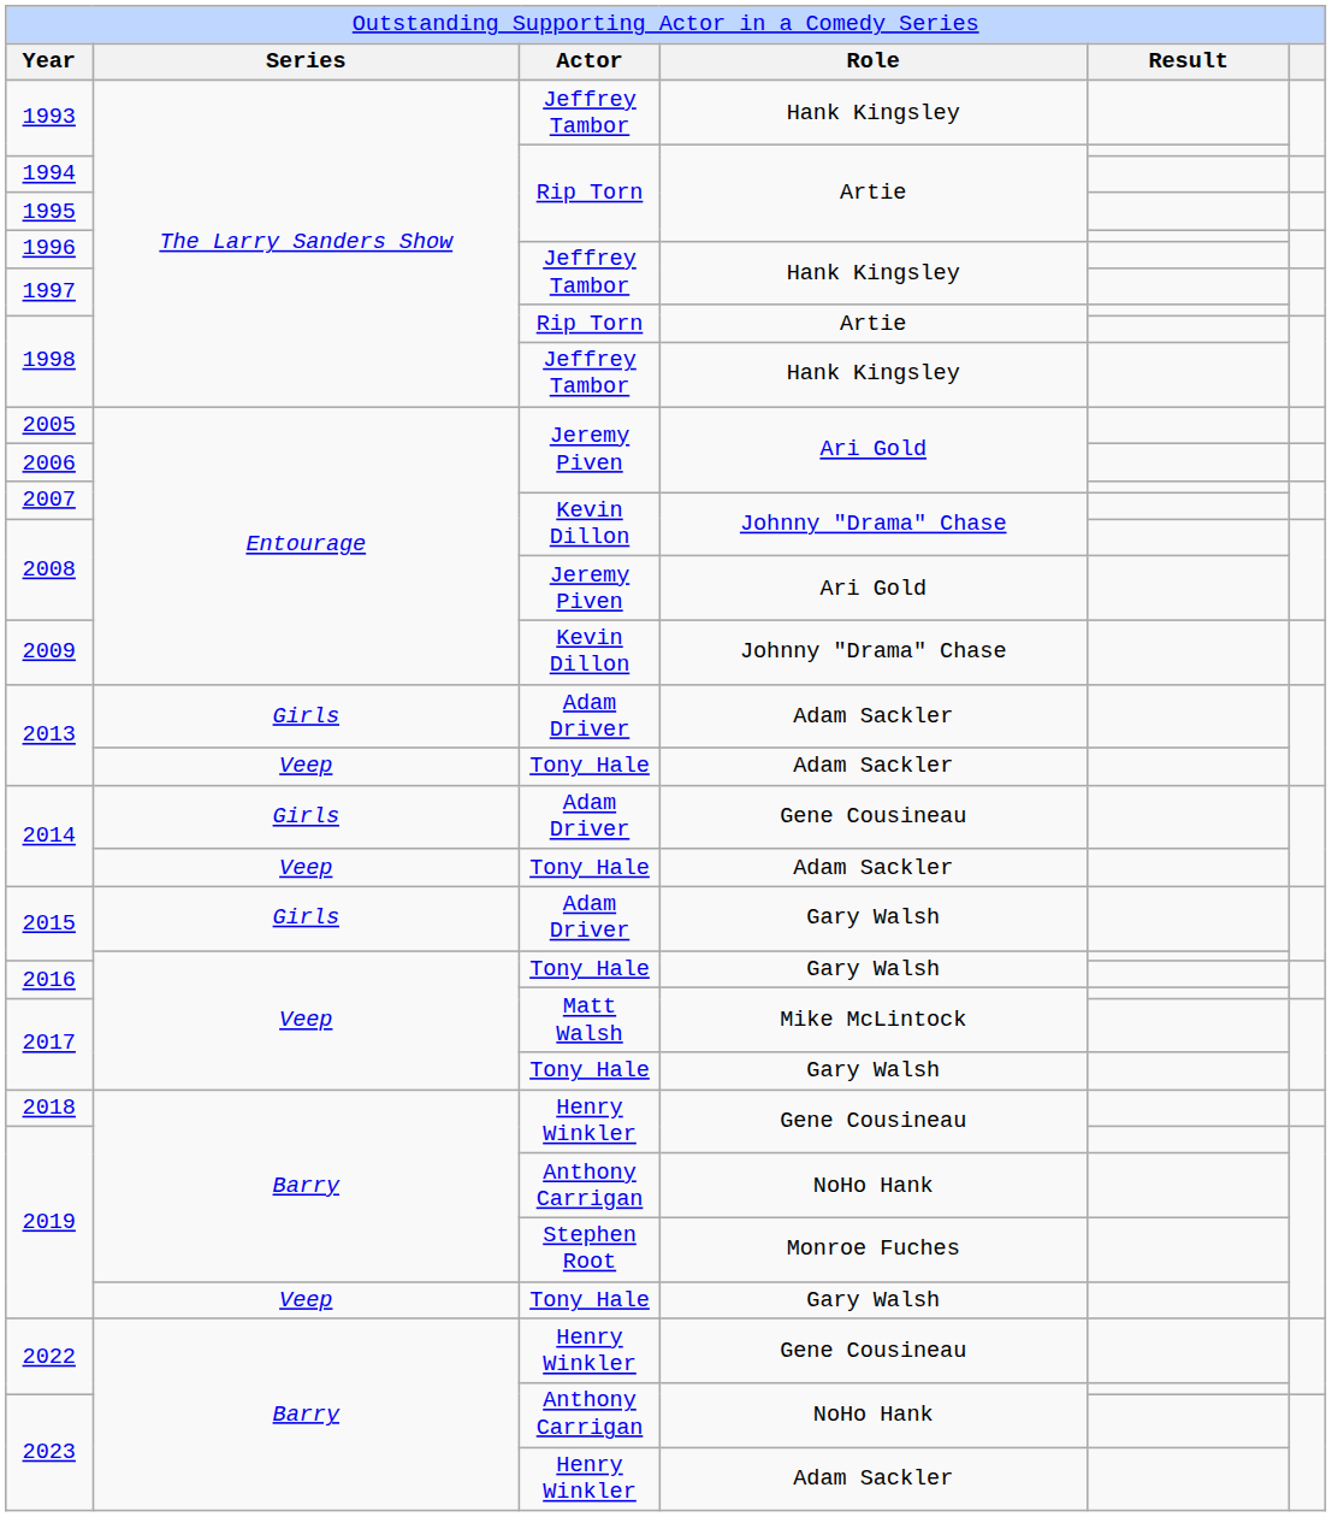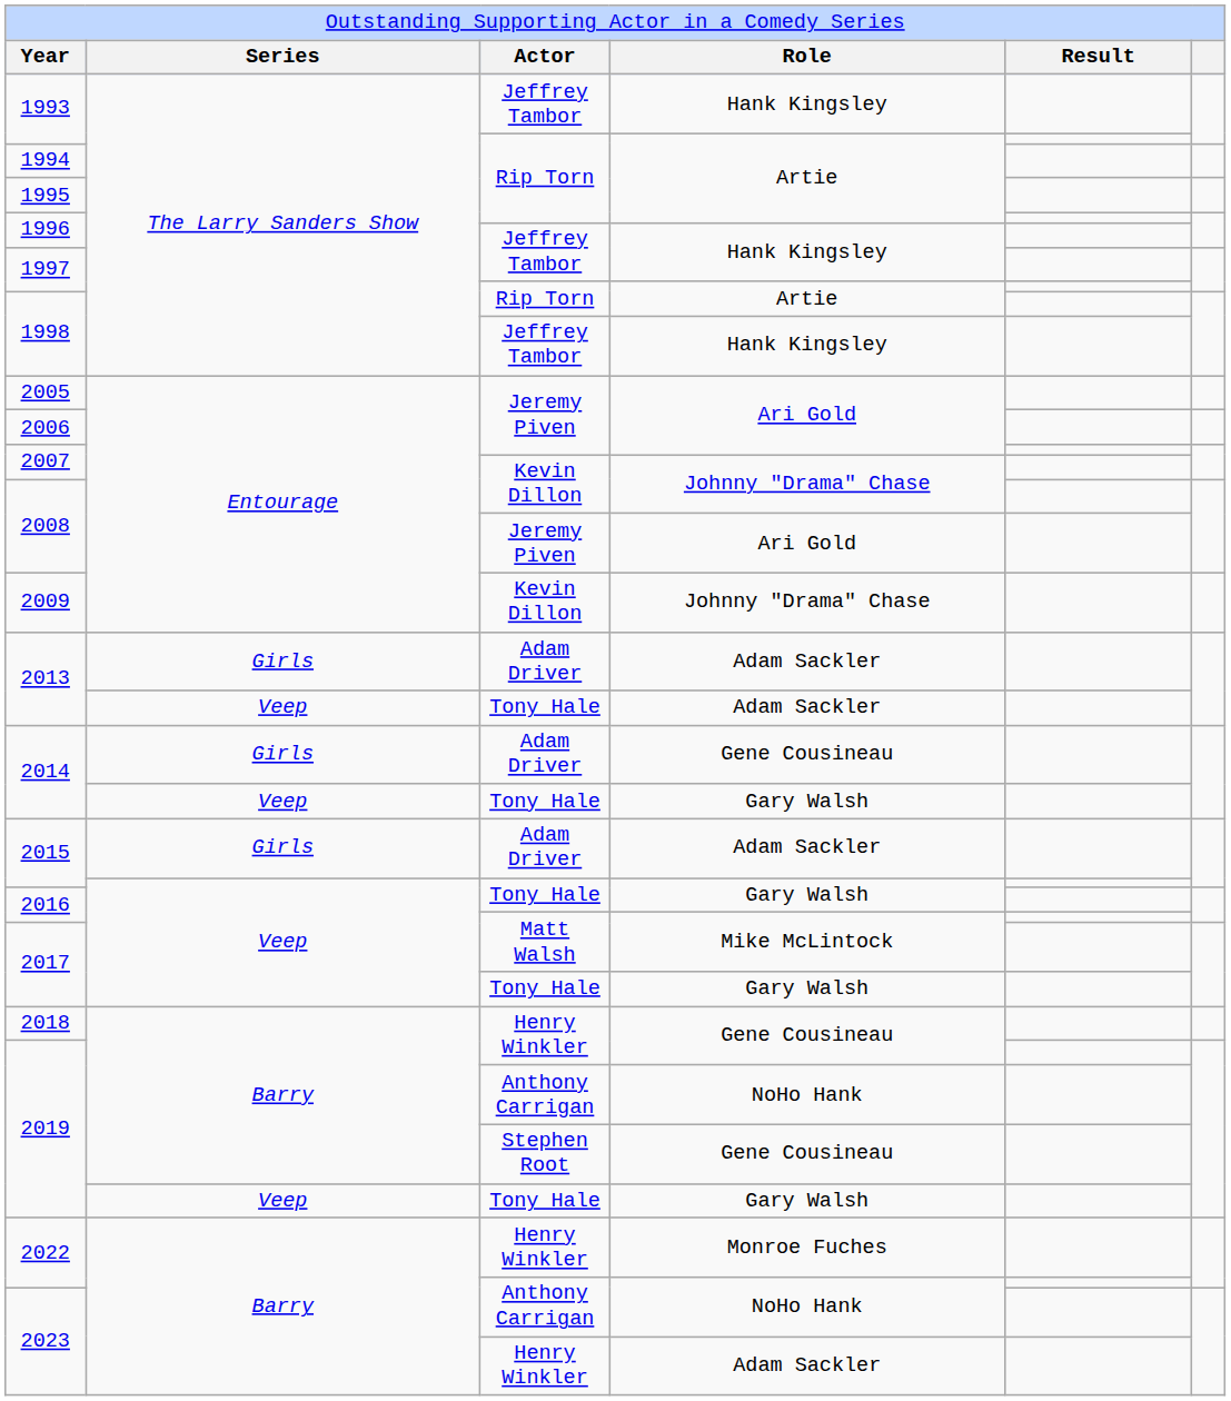2014 / Tony Hale | column 4: Adam Sackler -> Gary Walsh
2015 / Adam Driver | column 4: Gary Walsh -> Adam Sackler
2019 / Stephen Root | column 4: Monroe Fuches -> Gene Cousineau
2022 / Henry Winkler | column 4: Gene Cousineau -> Monroe Fuches
